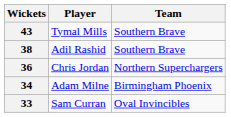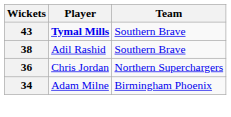43 | Player: normal -> bold
- row: 33 | Sam Curran | Oval Invincibles
